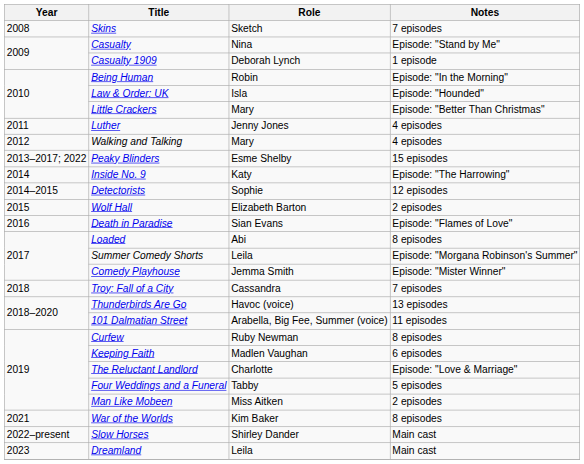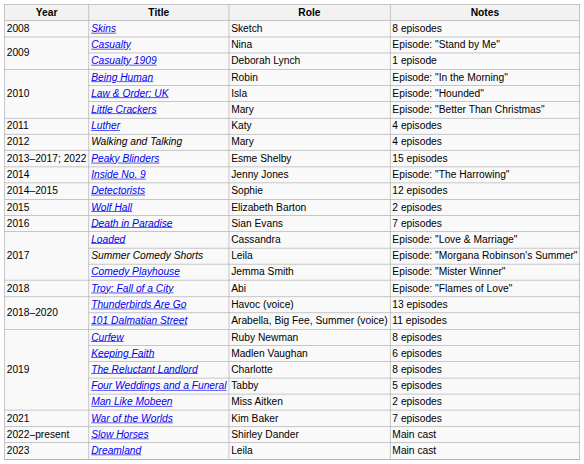Skins | Notes: 7 episodes -> 8 episodes
Luther | Role: Jenny Jones -> Katy
Inside No. 9 | Role: Katy -> Jenny Jones
Death in Paradise | Notes: Episode: "Flames of Love" -> 7 episodes
Loaded | Role: Abi -> Cassandra
Loaded | Notes: 8 episodes -> Episode: "Love & Marriage"
Troy: Fall of a City | Role: Cassandra -> Abi
Troy: Fall of a City | Notes: 7 episodes -> Episode: "Flames of Love"
The Reluctant Landlord | Notes: Episode: "Love & Marriage" -> 8 episodes
War of the Worlds | Notes: 8 episodes -> 7 episodes
